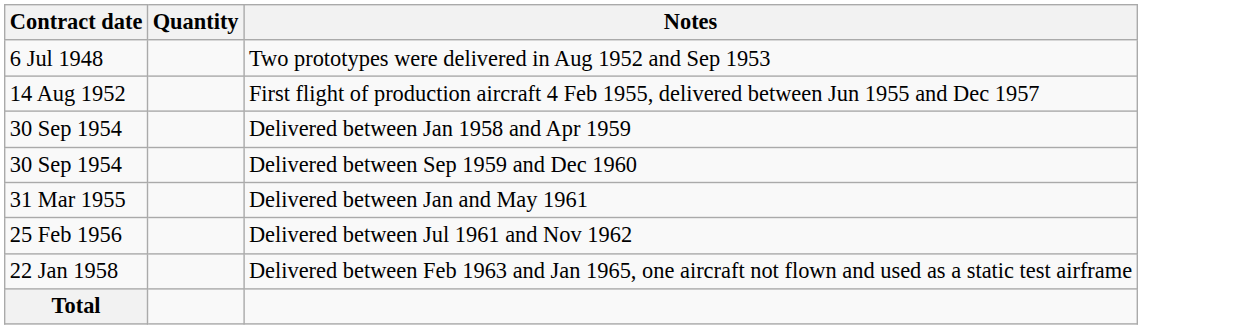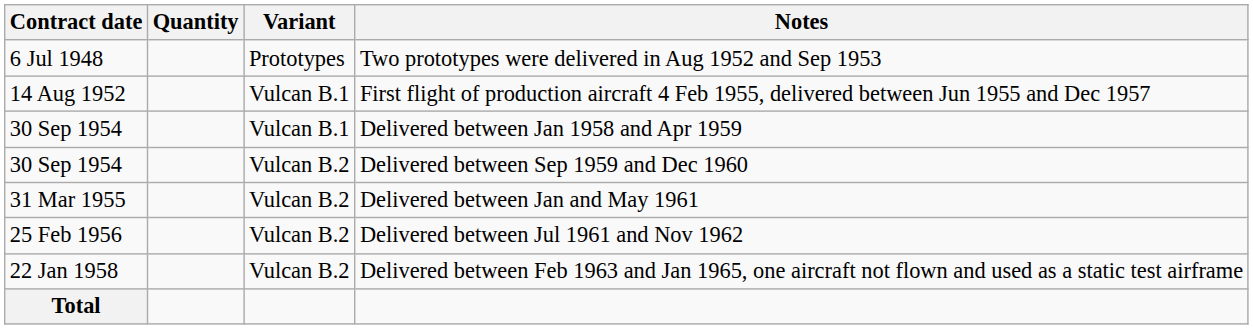+ column: Variant | Prototypes | Vulcan B.1 | Vulcan B.1 | Vulcan B.2 | Vulcan B.2 | Vulcan B.2 | Vulcan B.2
